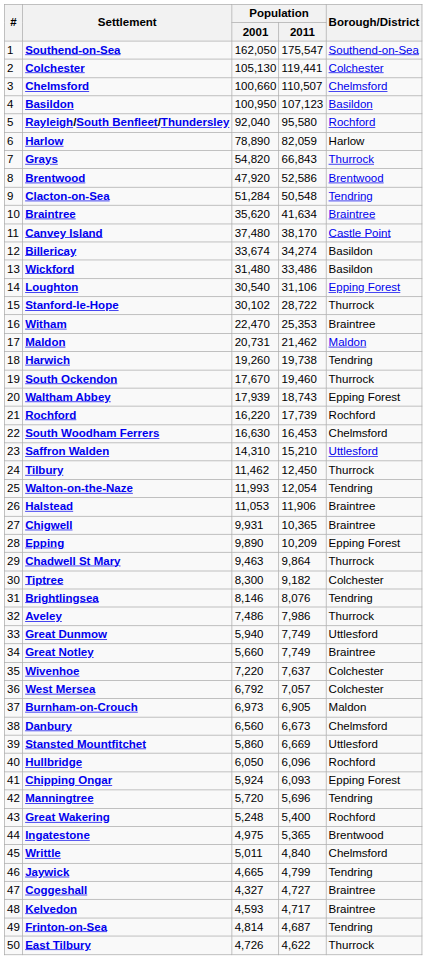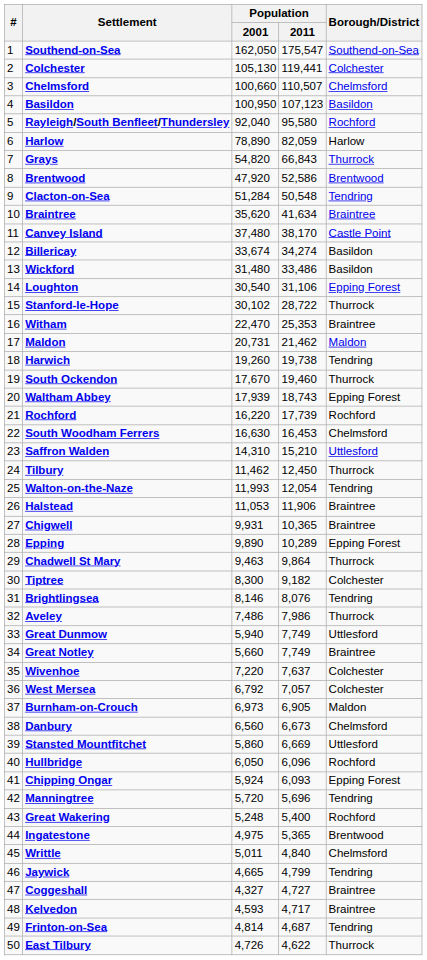Epping | Population / 2011: 10,209 -> 10,289
